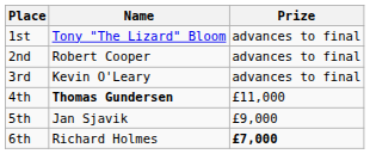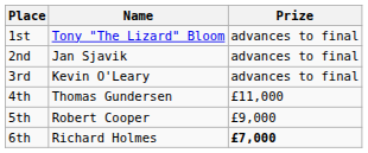2nd | Name: Robert Cooper -> Jan Sjavik
4th | Name: bold -> normal
5th | Name: Jan Sjavik -> Robert Cooper
